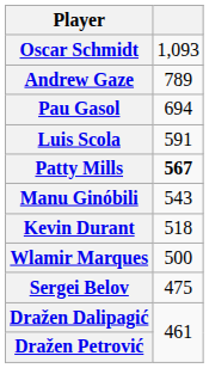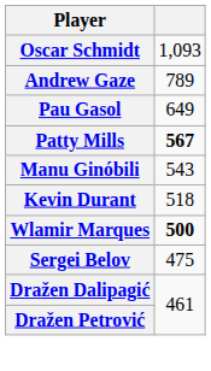Pau Gasol | column 2: 694 -> 649
- row: Luis Scola | 591
Wlamir Marques | column 2: normal -> bold
